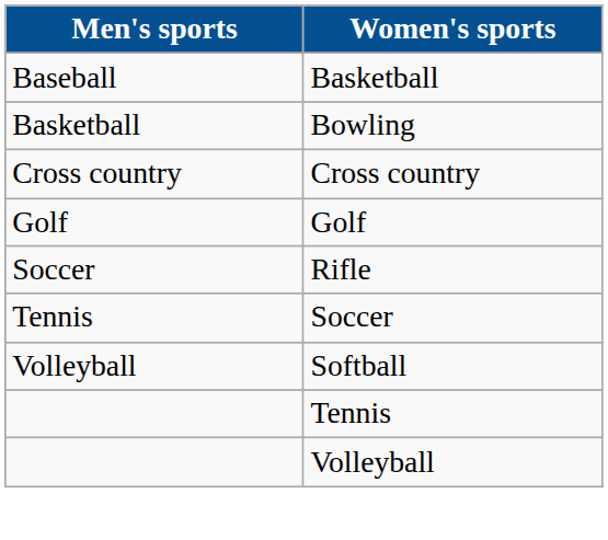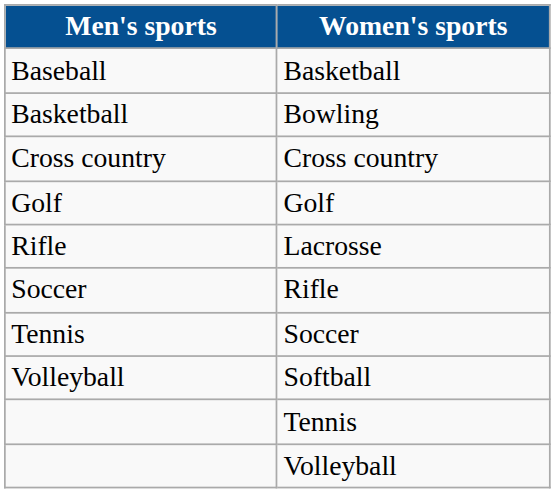+ row: Rifle | Lacrosse
